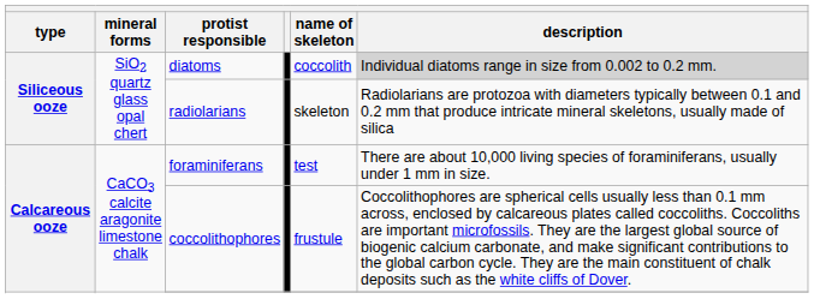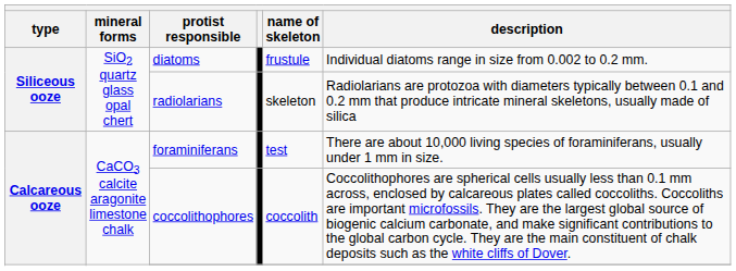diatoms | name of skeleton: coccolith -> frustule
diatoms | description: lightgrey background -> no background
coccolithophores | name of skeleton: frustule -> coccolith
